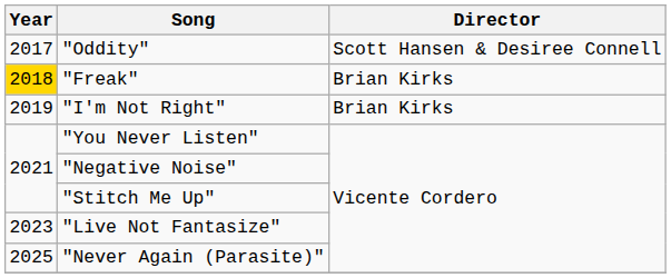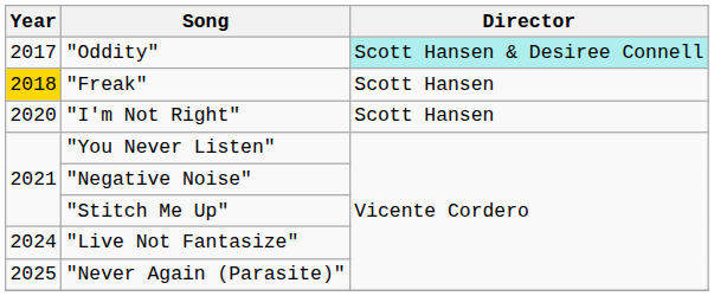"Oddity" | Director: no background -> paleturquoise background
"Freak" | Director: Brian Kirks -> Scott Hansen
"I'm Not Right" | Year: 2019 -> 2020
"I'm Not Right" | Director: Brian Kirks -> Scott Hansen
"Live Not Fantasize" | Year: 2023 -> 2024
